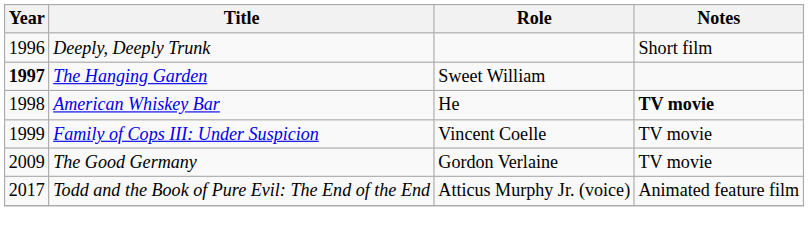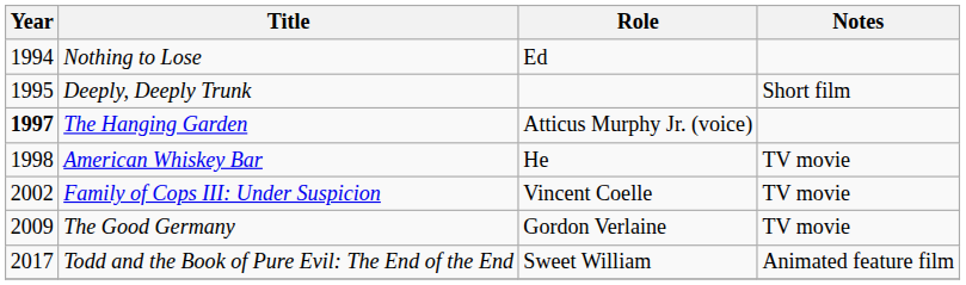+ row: 1994 | Nothing to Lose | Ed
Deeply, Deeply Trunk | Year: 1996 -> 1995
The Hanging Garden | Role: Sweet William -> Atticus Murphy Jr. (voice)
American Whiskey Bar | Notes: bold -> normal
Family of Cops III: Under Suspicion | Year: 1999 -> 2002
Todd and the Book of Pure Evil: The End of the End | Role: Atticus Murphy Jr. (voice) -> Sweet William
